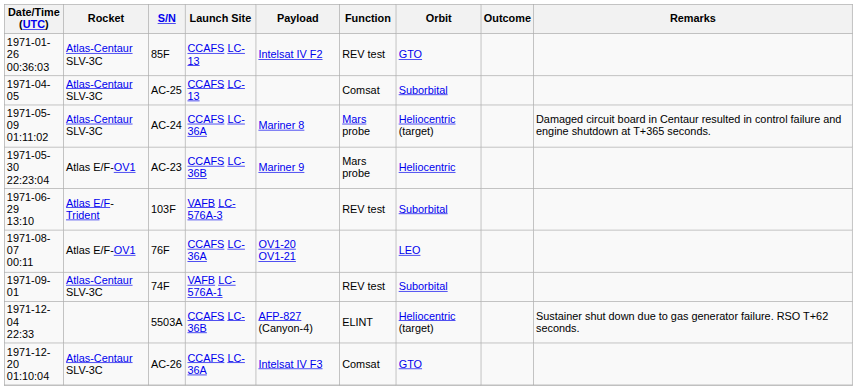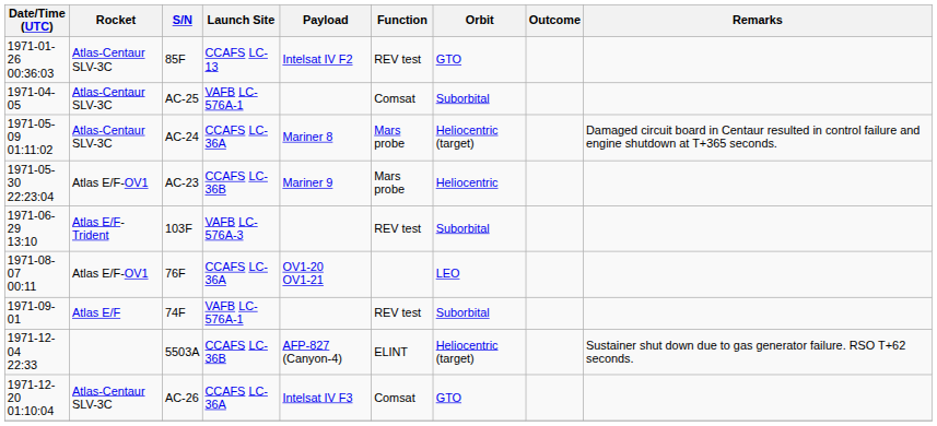1971-04-05 | Launch Site: CCAFS LC-13 -> VAFB LC-576A-1
1971-09-01 | Rocket: Atlas-Centaur SLV-3C -> Atlas E/F
